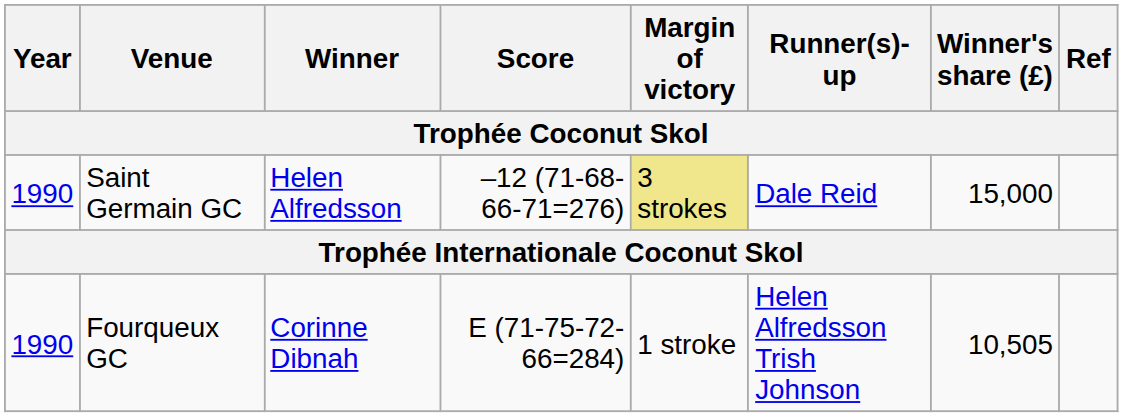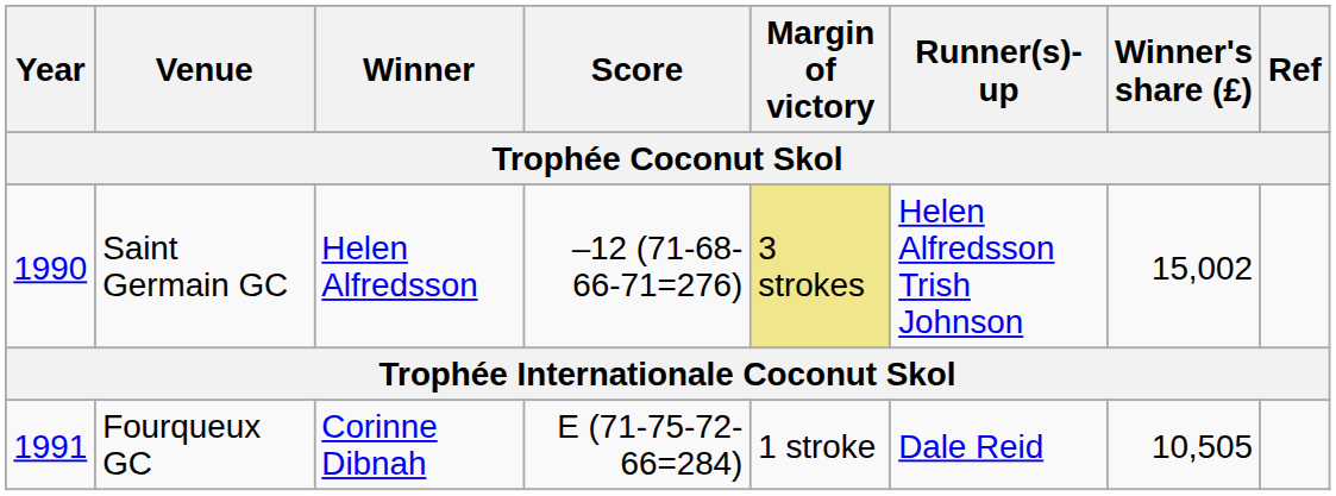Saint Germain GC | Runner(s)-up: Dale Reid -> Helen Alfredsson Trish Johnson
Saint Germain GC | Winner's share (£): 15,000 -> 15,002
Fourqueux GC | Year: 1990 -> 1991
Fourqueux GC | Runner(s)-up: Helen Alfredsson Trish Johnson -> Dale Reid
